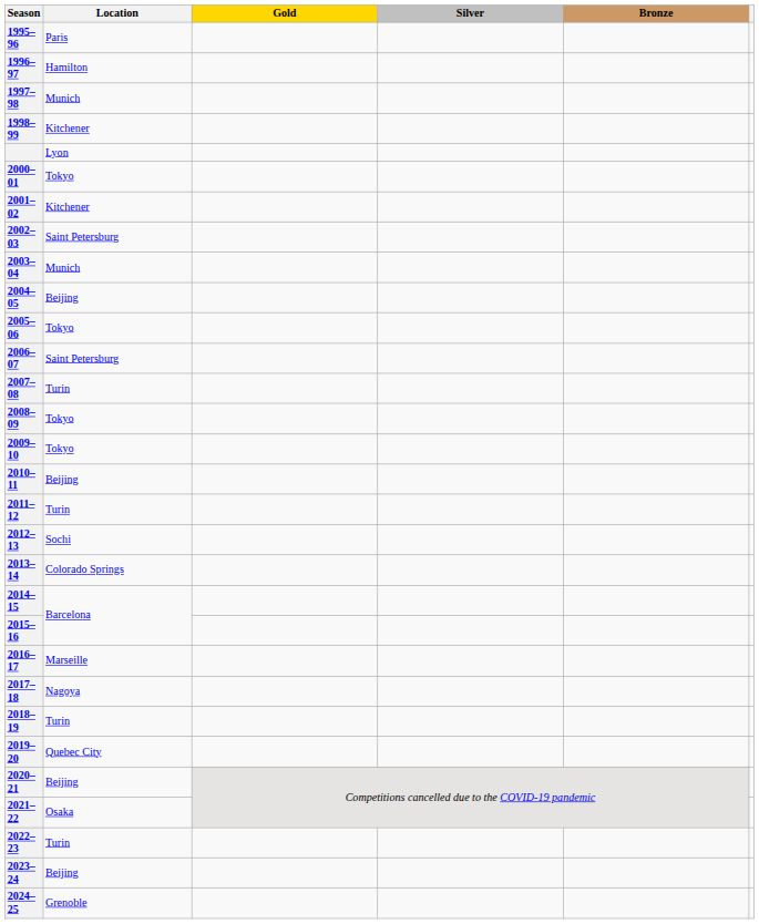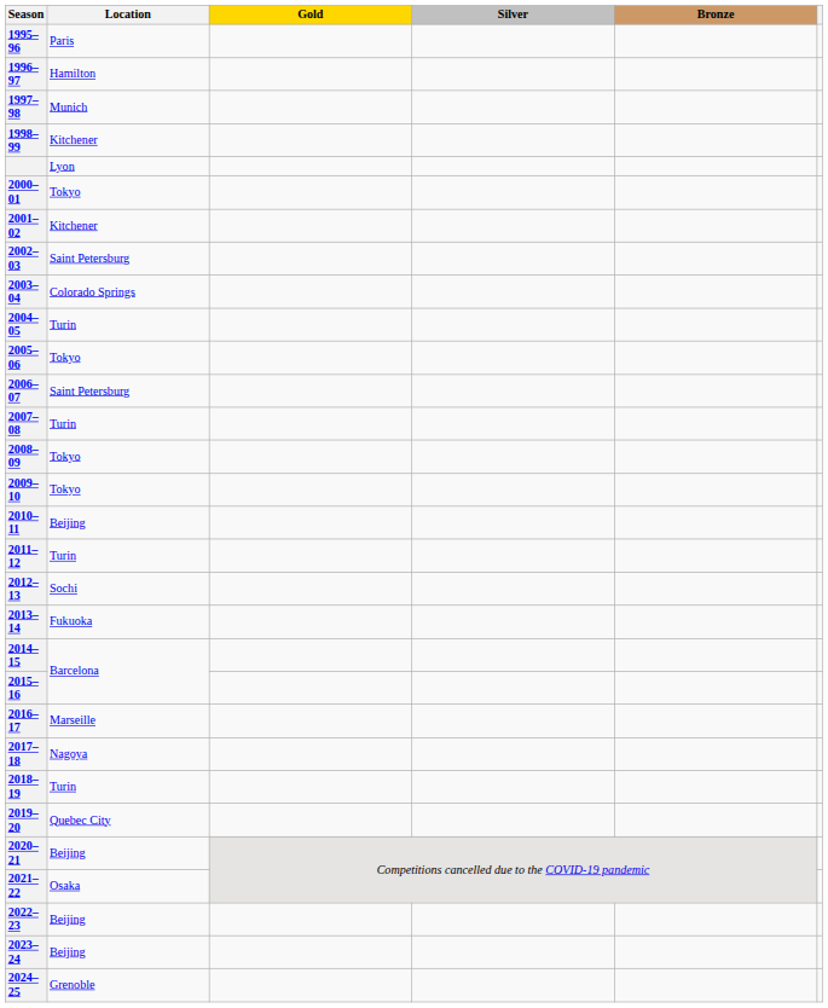2003–04 | Location: Munich -> Colorado Springs
2004–05 | Location: Beijing -> Turin
2013–14 | Location: Colorado Springs -> Fukuoka
2022–23 | Location: Turin -> Beijing
